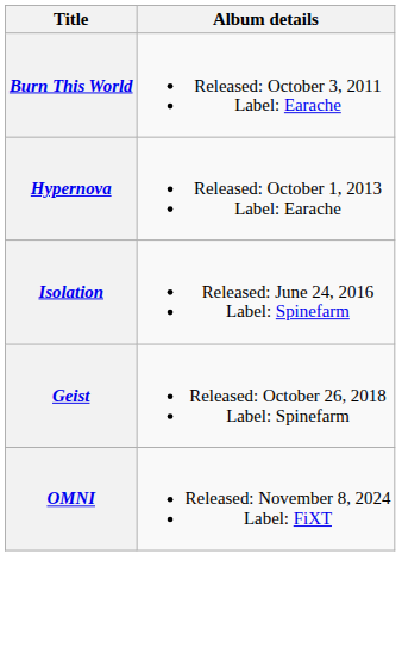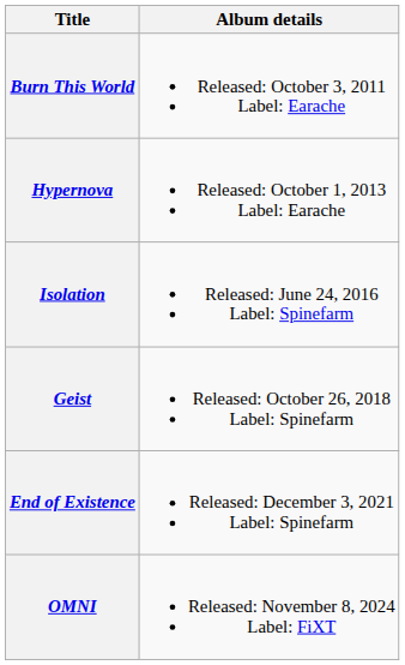+ row: End of Existence | Released: December 3, 2021 Label: Spinefarm
